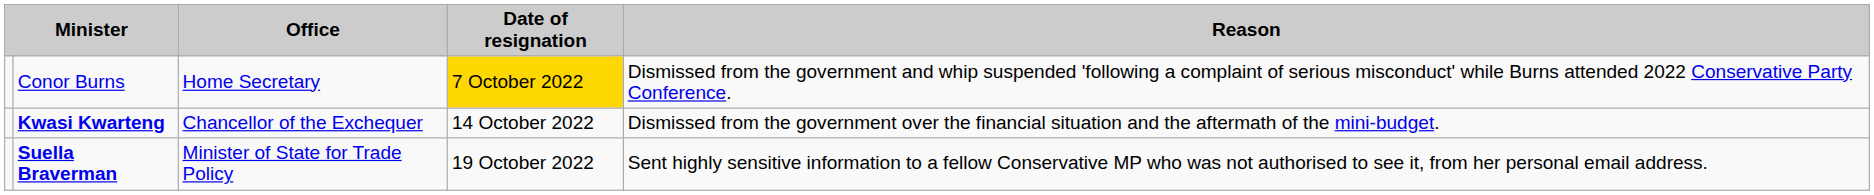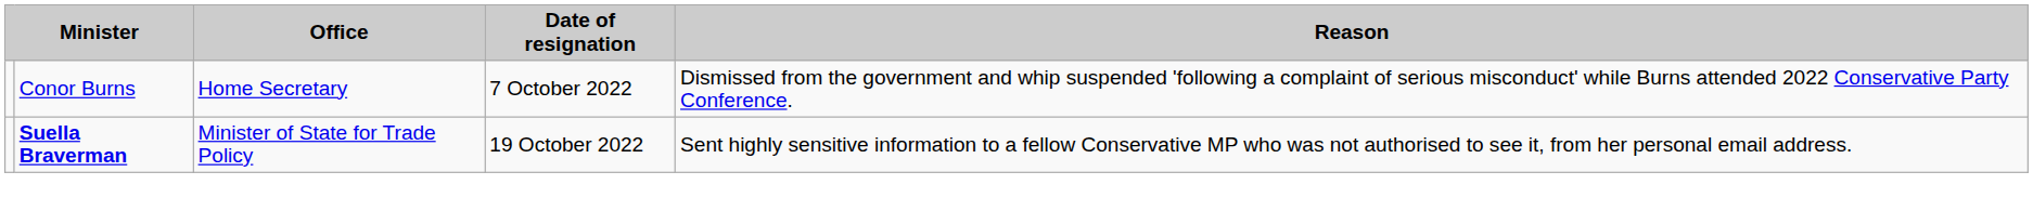Conor Burns | Date of resignation: gold background -> no background
- row: Kwasi Kwarteng | Chancellor of the Exchequer | 14 October 2022 | Dismissed from the government over the financial situation and the aftermath of the mini-budget.
